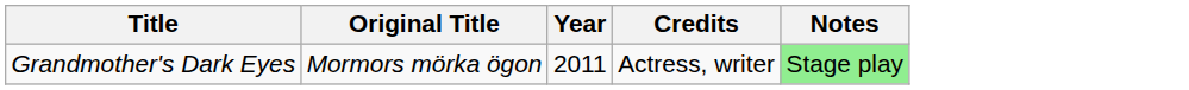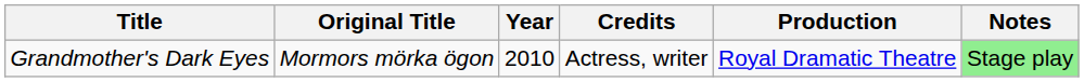+ column: Production | Royal Dramatic Theatre
Grandmother's Dark Eyes | Year: 2011 -> 2010
